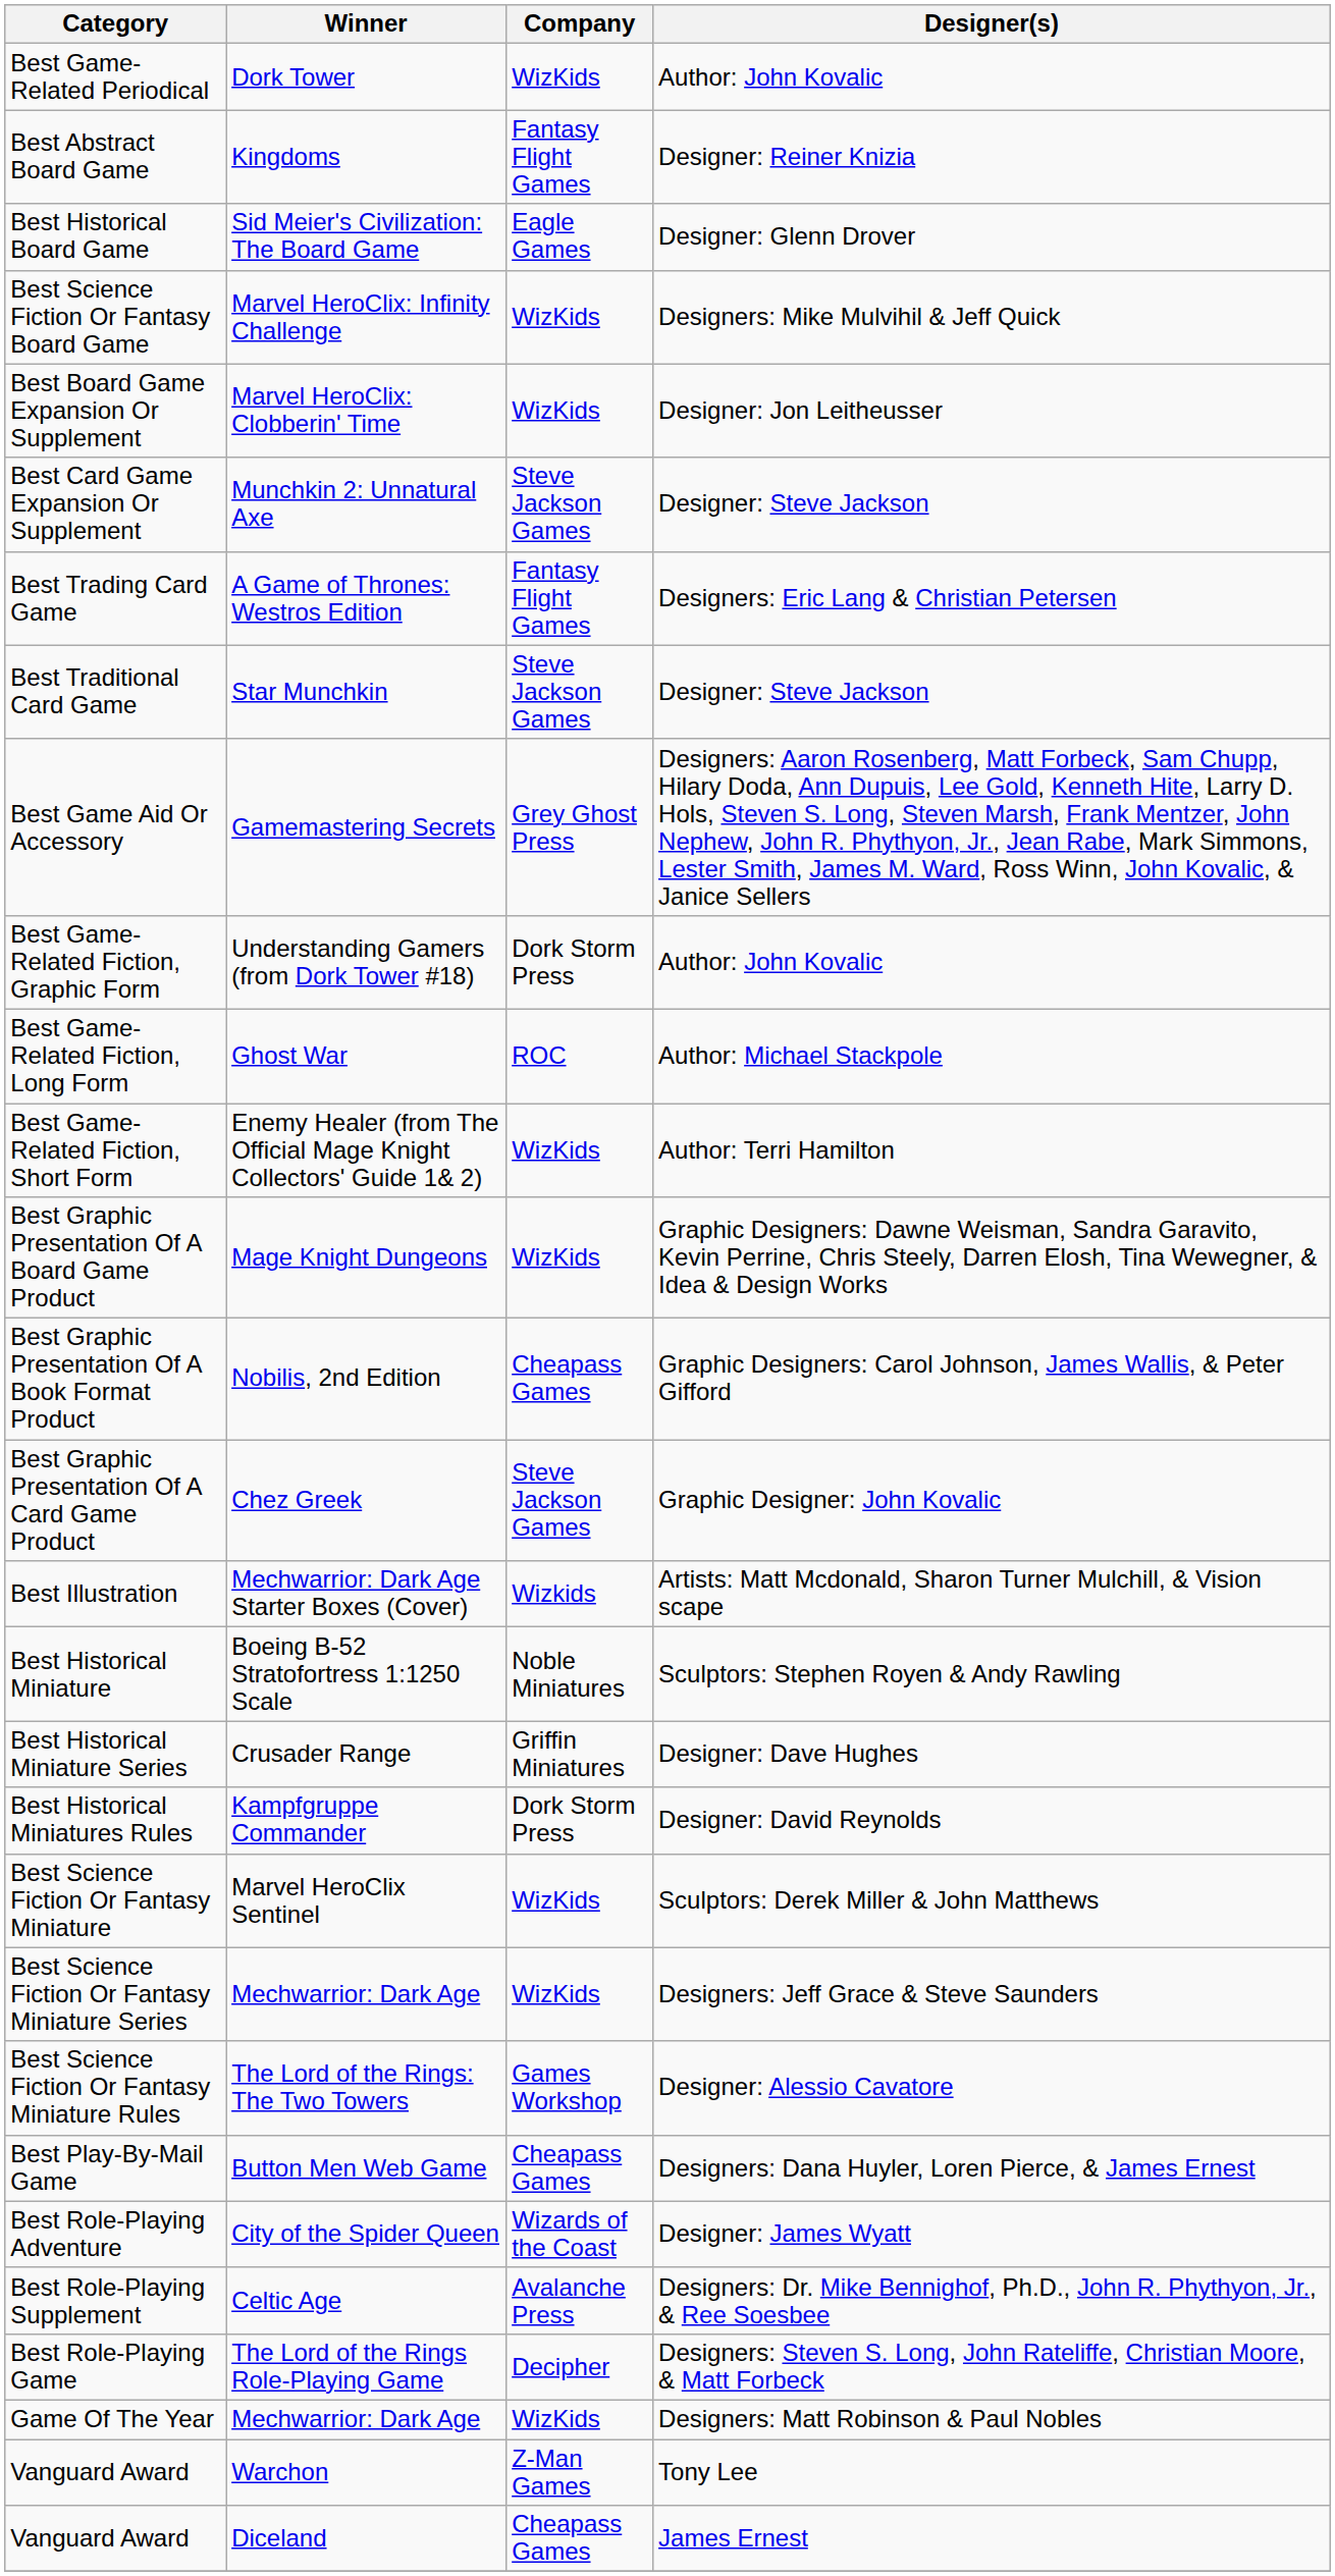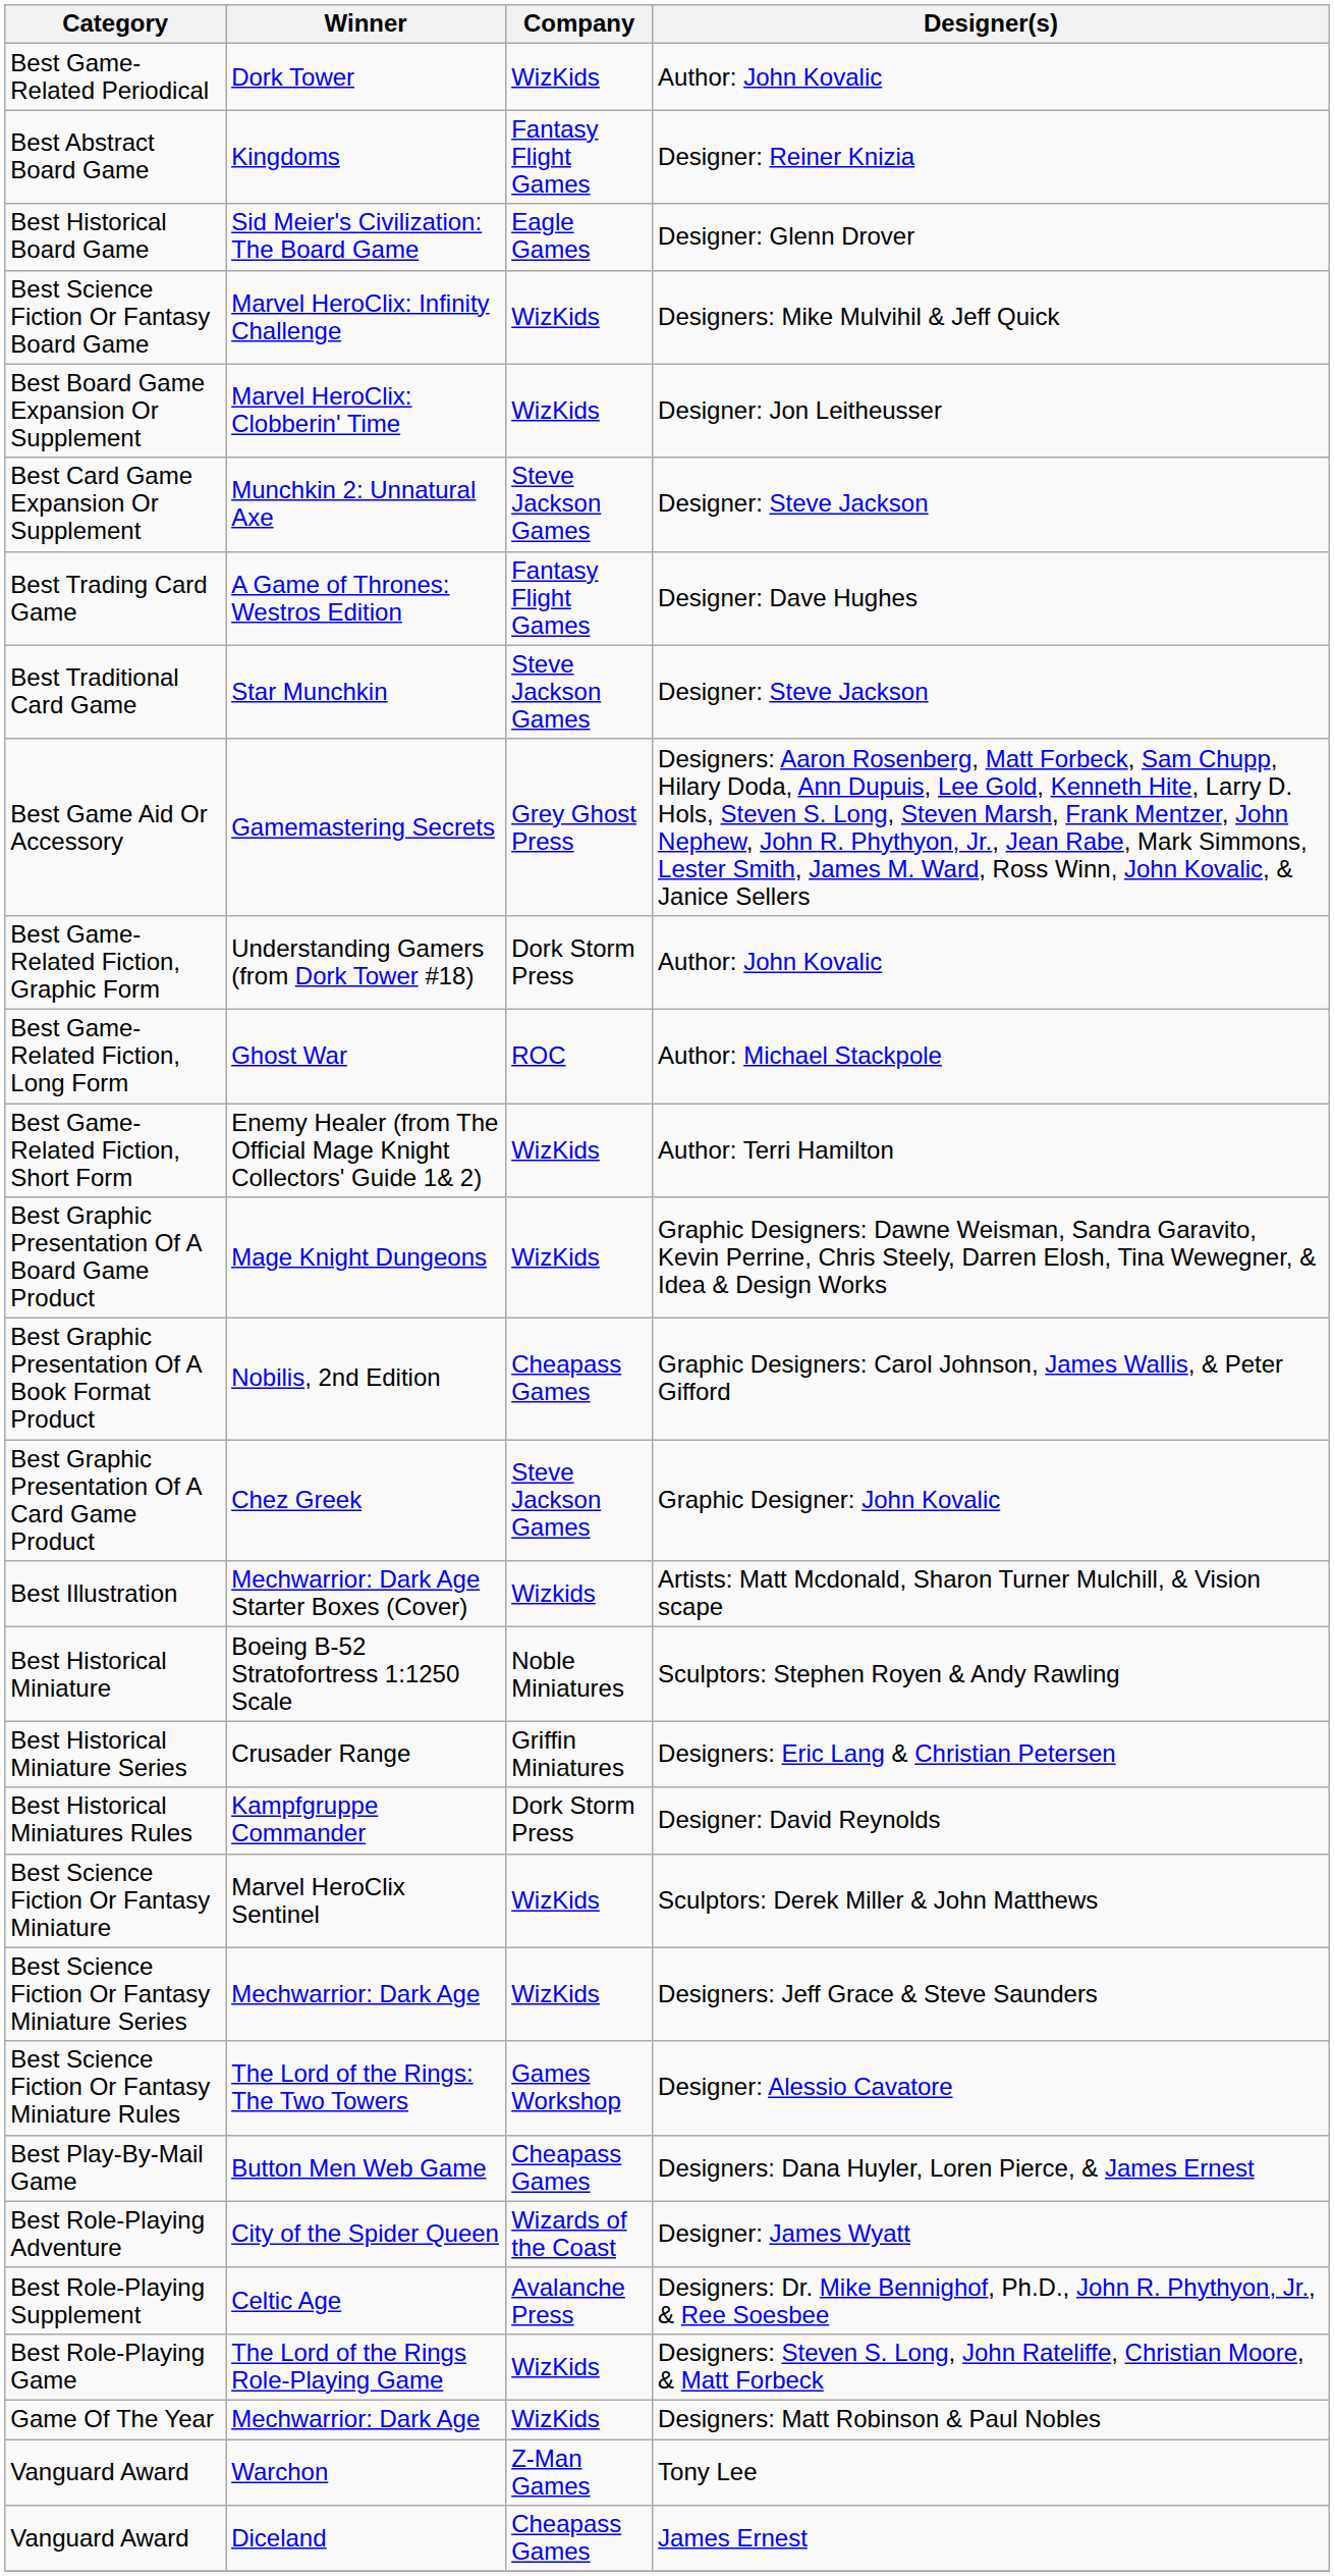Best Trading Card Game | Designer(s): Designers: Eric Lang & Christian Petersen -> Designer: Dave Hughes
Best Historical Miniature Series | Designer(s): Designer: Dave Hughes -> Designers: Eric Lang & Christian Petersen
Best Role-Playing Game | Company: Decipher -> WizKids
